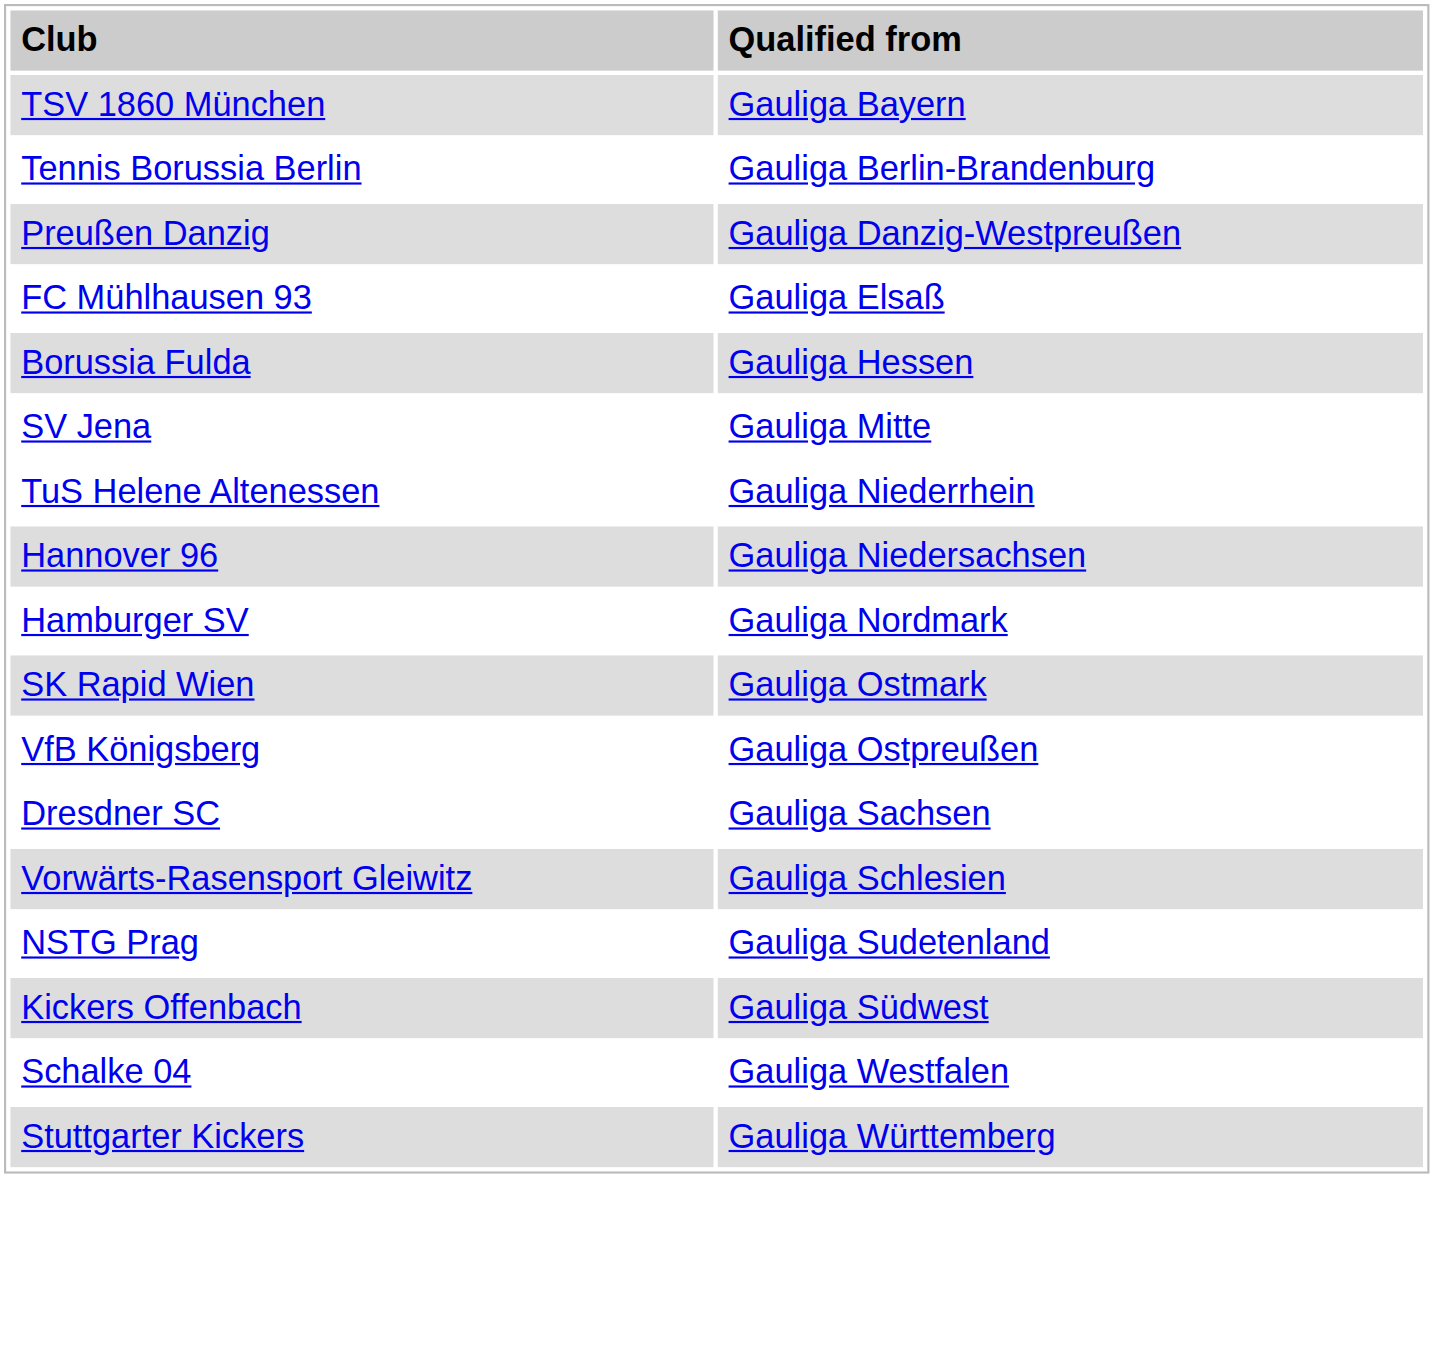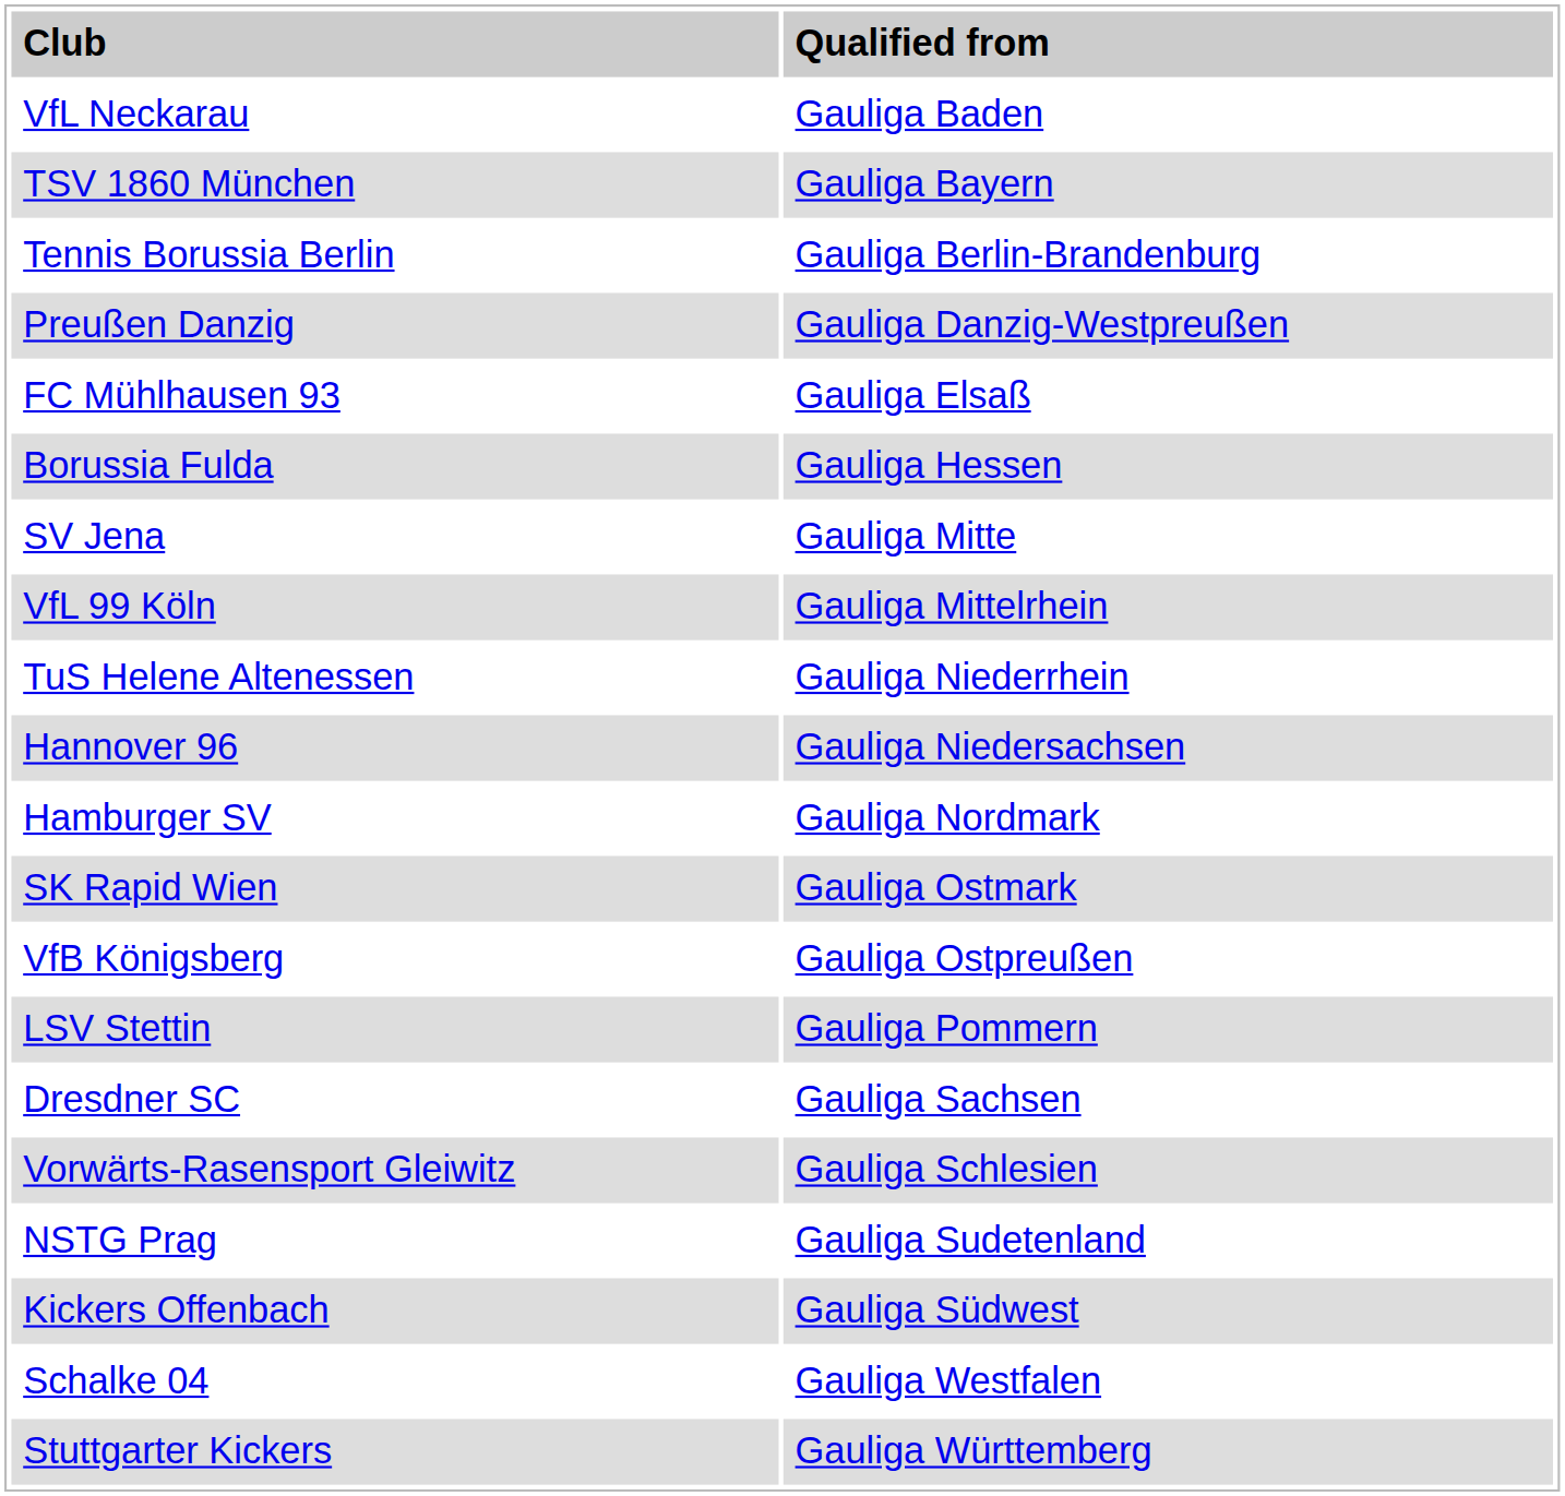+ row: VfL Neckarau | Gauliga Baden
+ row: VfL 99 Köln | Gauliga Mittelrhein
+ row: LSV Stettin | Gauliga Pommern
